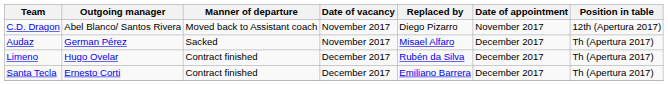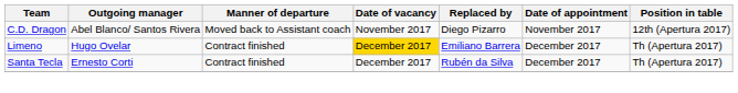- row: Audaz | German Pérez | Sacked | November 2017 | Misael Alfaro | December 2017 | Th (Apertura 2017)
Limeno | Date of vacancy: no background -> gold background
Limeno | Replaced by: Rubén da Silva -> Emiliano Barrera
Santa Tecla | Replaced by: Emiliano Barrera -> Rubén da Silva
